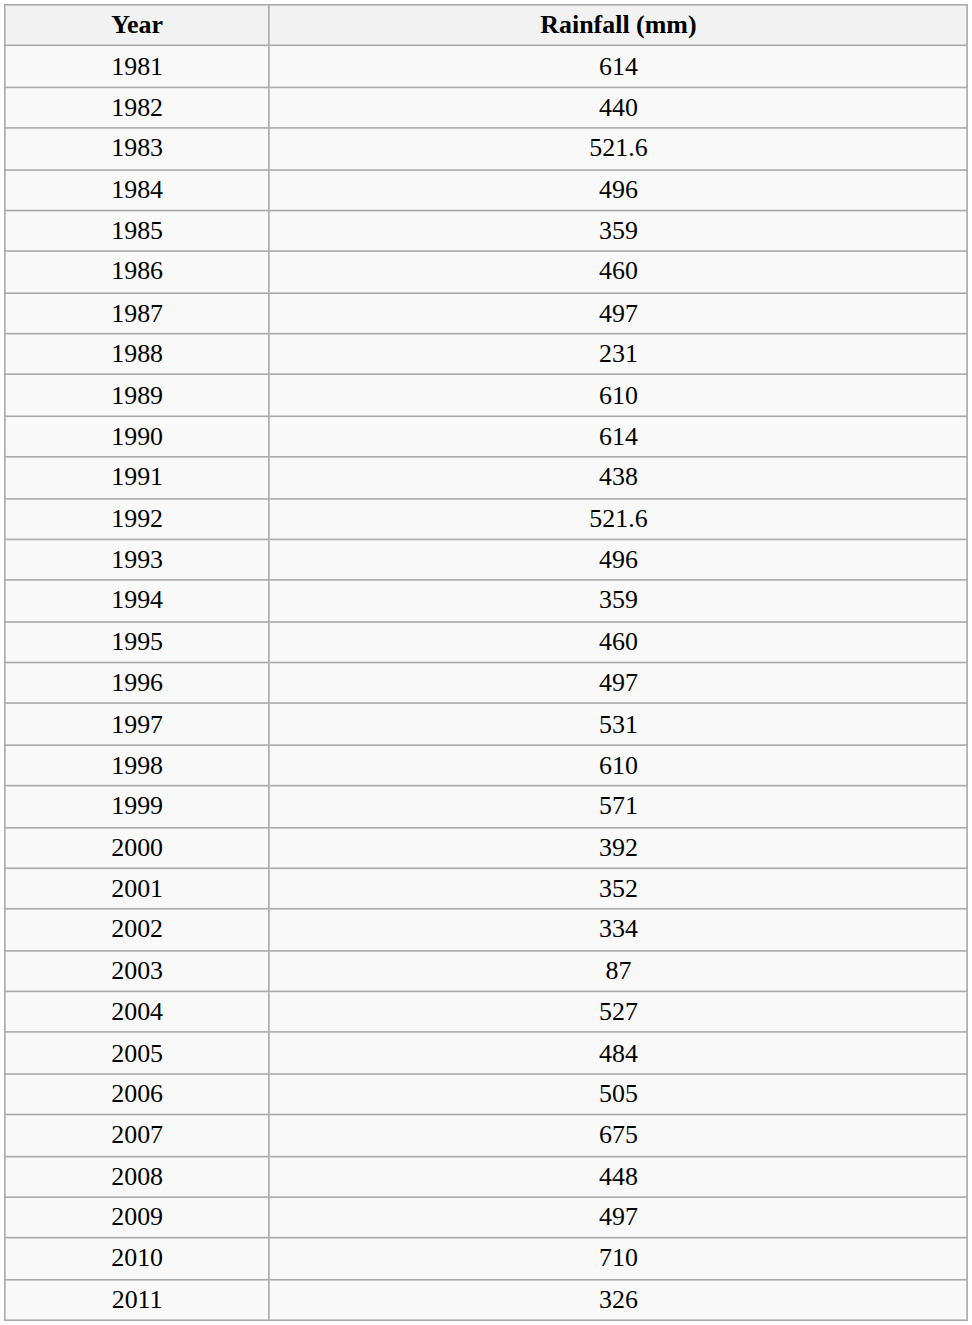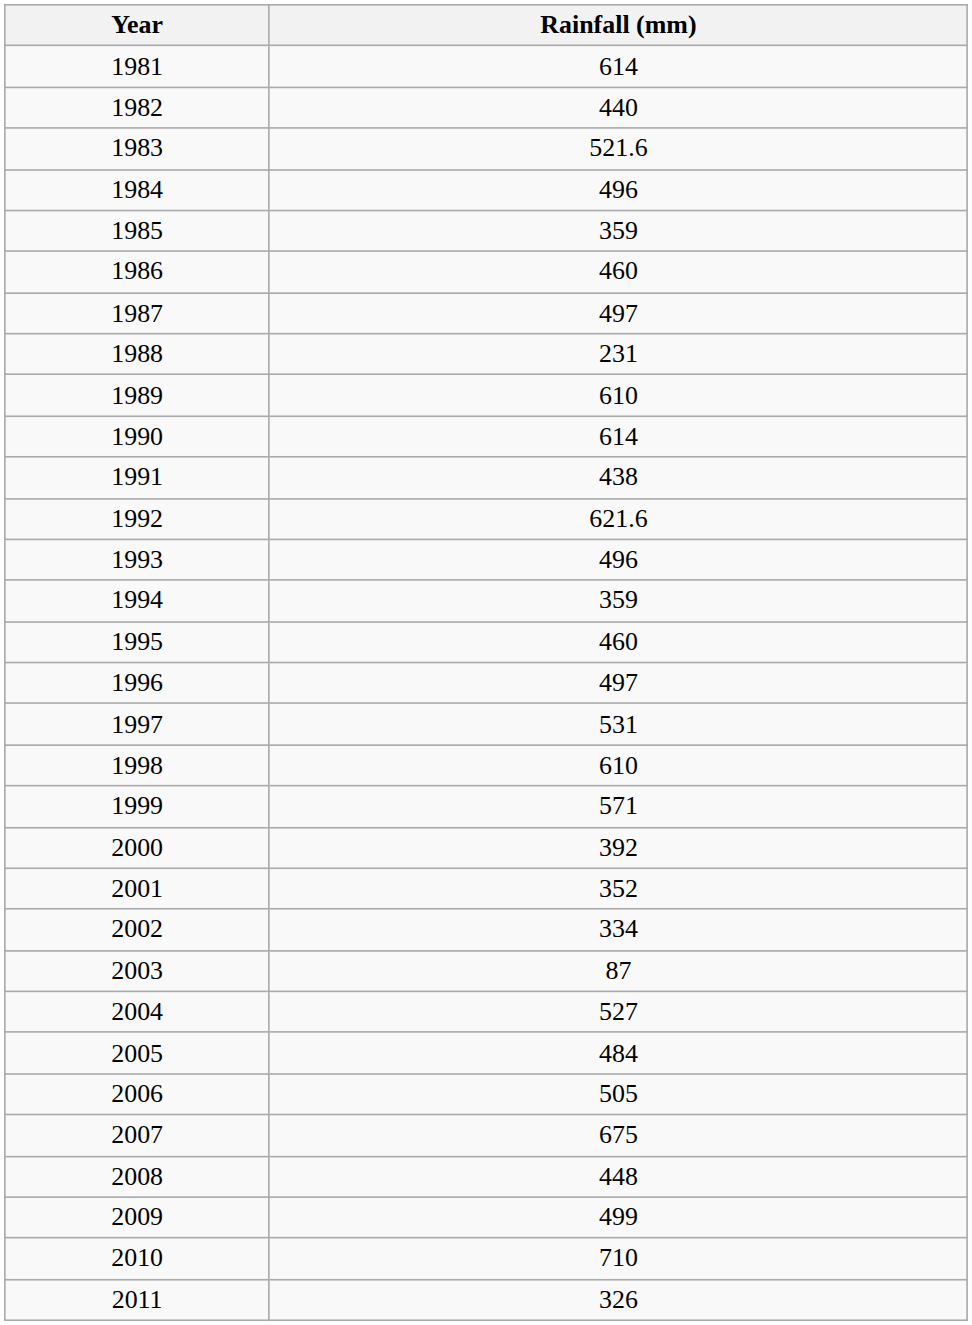1992 | Rainfall (mm): 521.6 -> 621.6
2009 | Rainfall (mm): 497 -> 499
